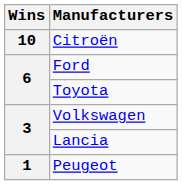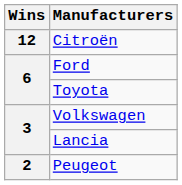Citroën | Wins: 10 -> 12
Peugeot | Wins: 1 -> 2
